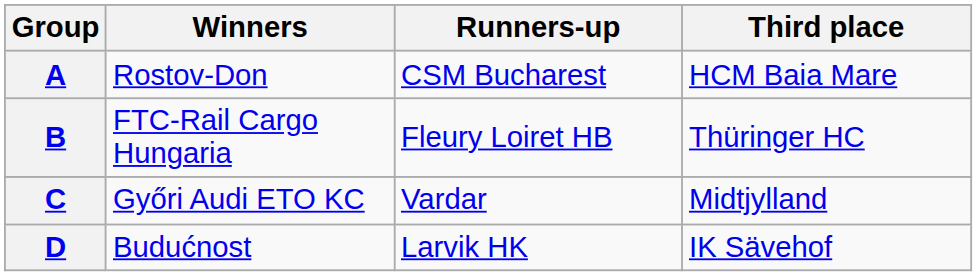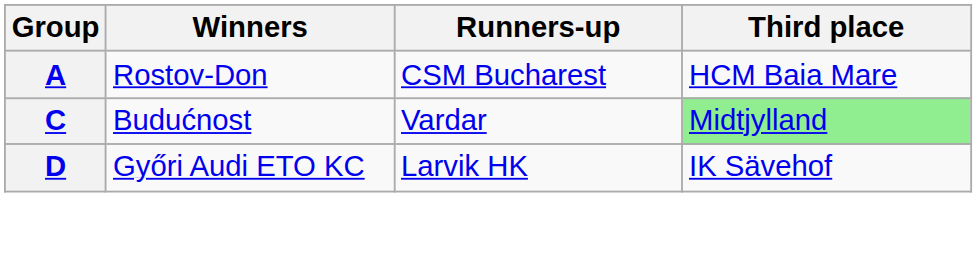- row: B | FTC-Rail Cargo Hungaria | Fleury Loiret HB | Thüringer HC
C | Winners: Győri Audi ETO KC -> Budućnost
C | Third place: no background -> lightgreen background
D | Winners: Budućnost -> Győri Audi ETO KC
